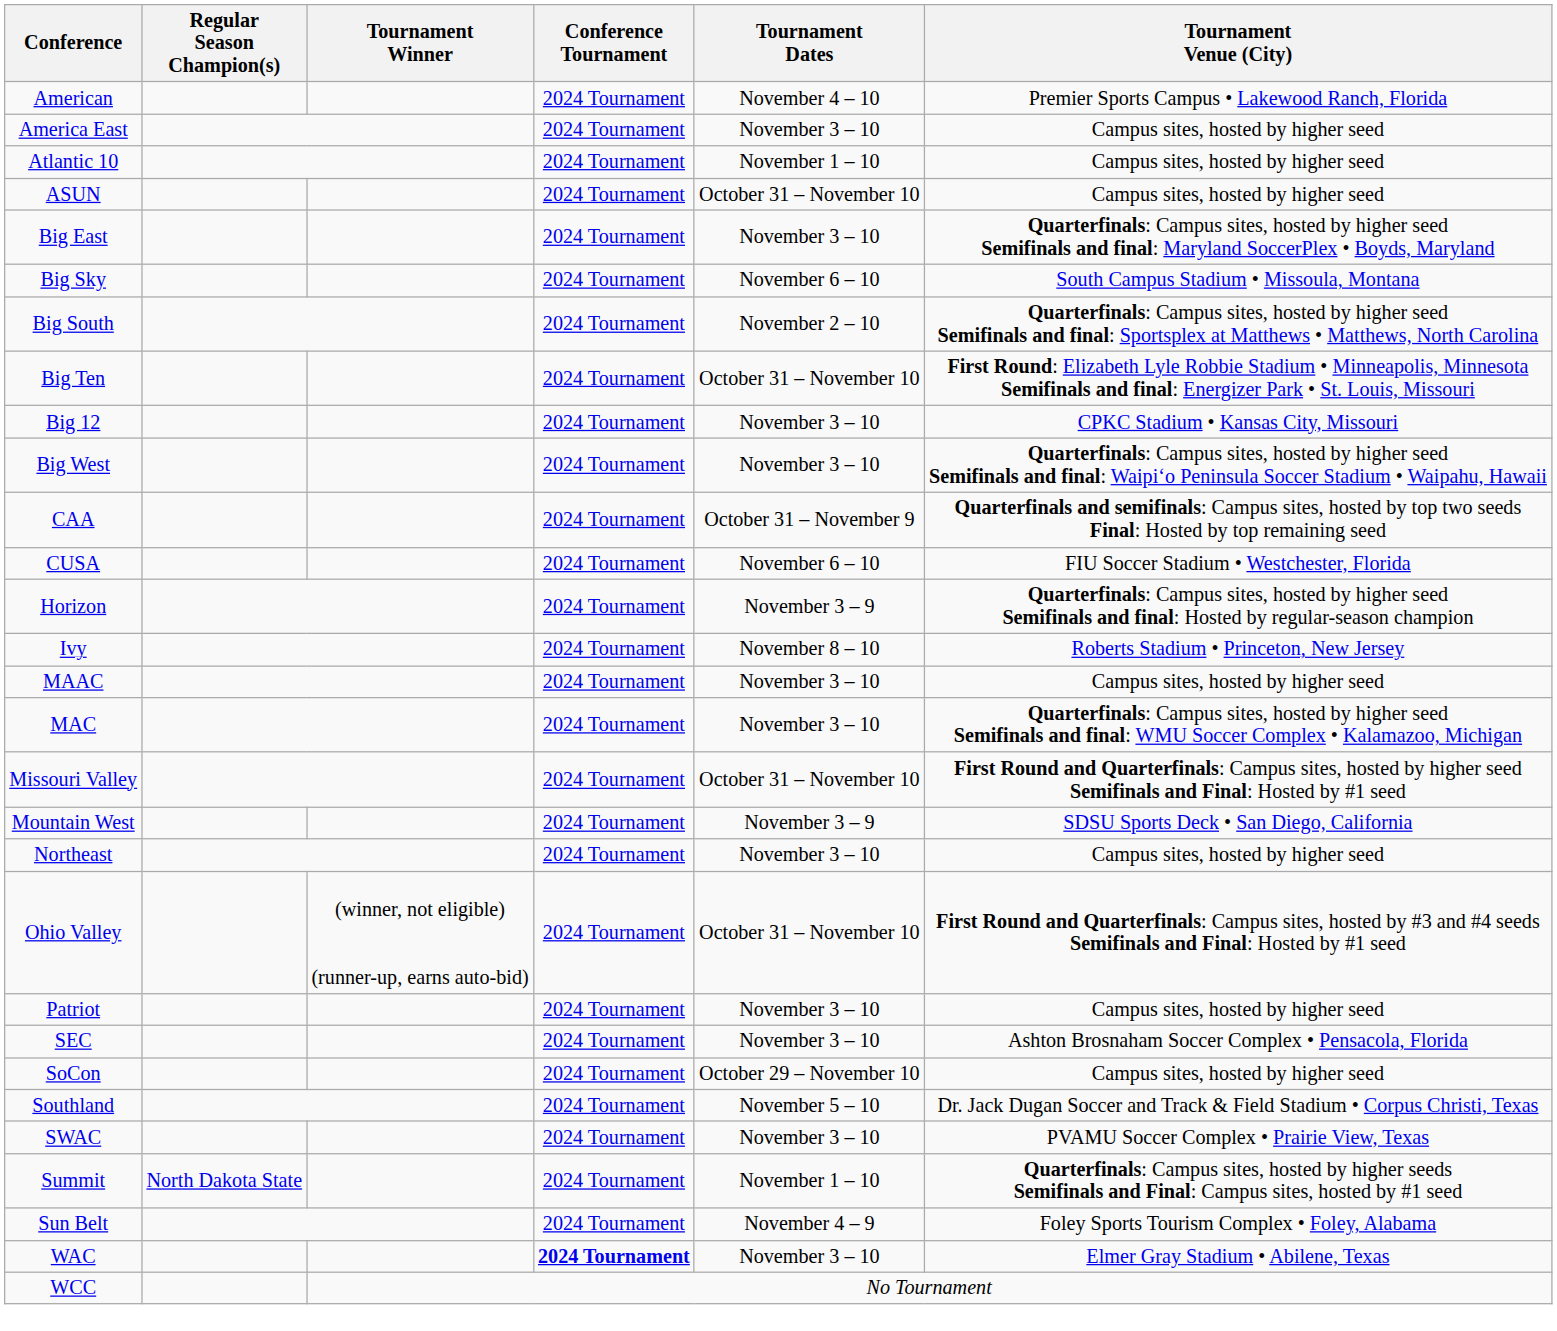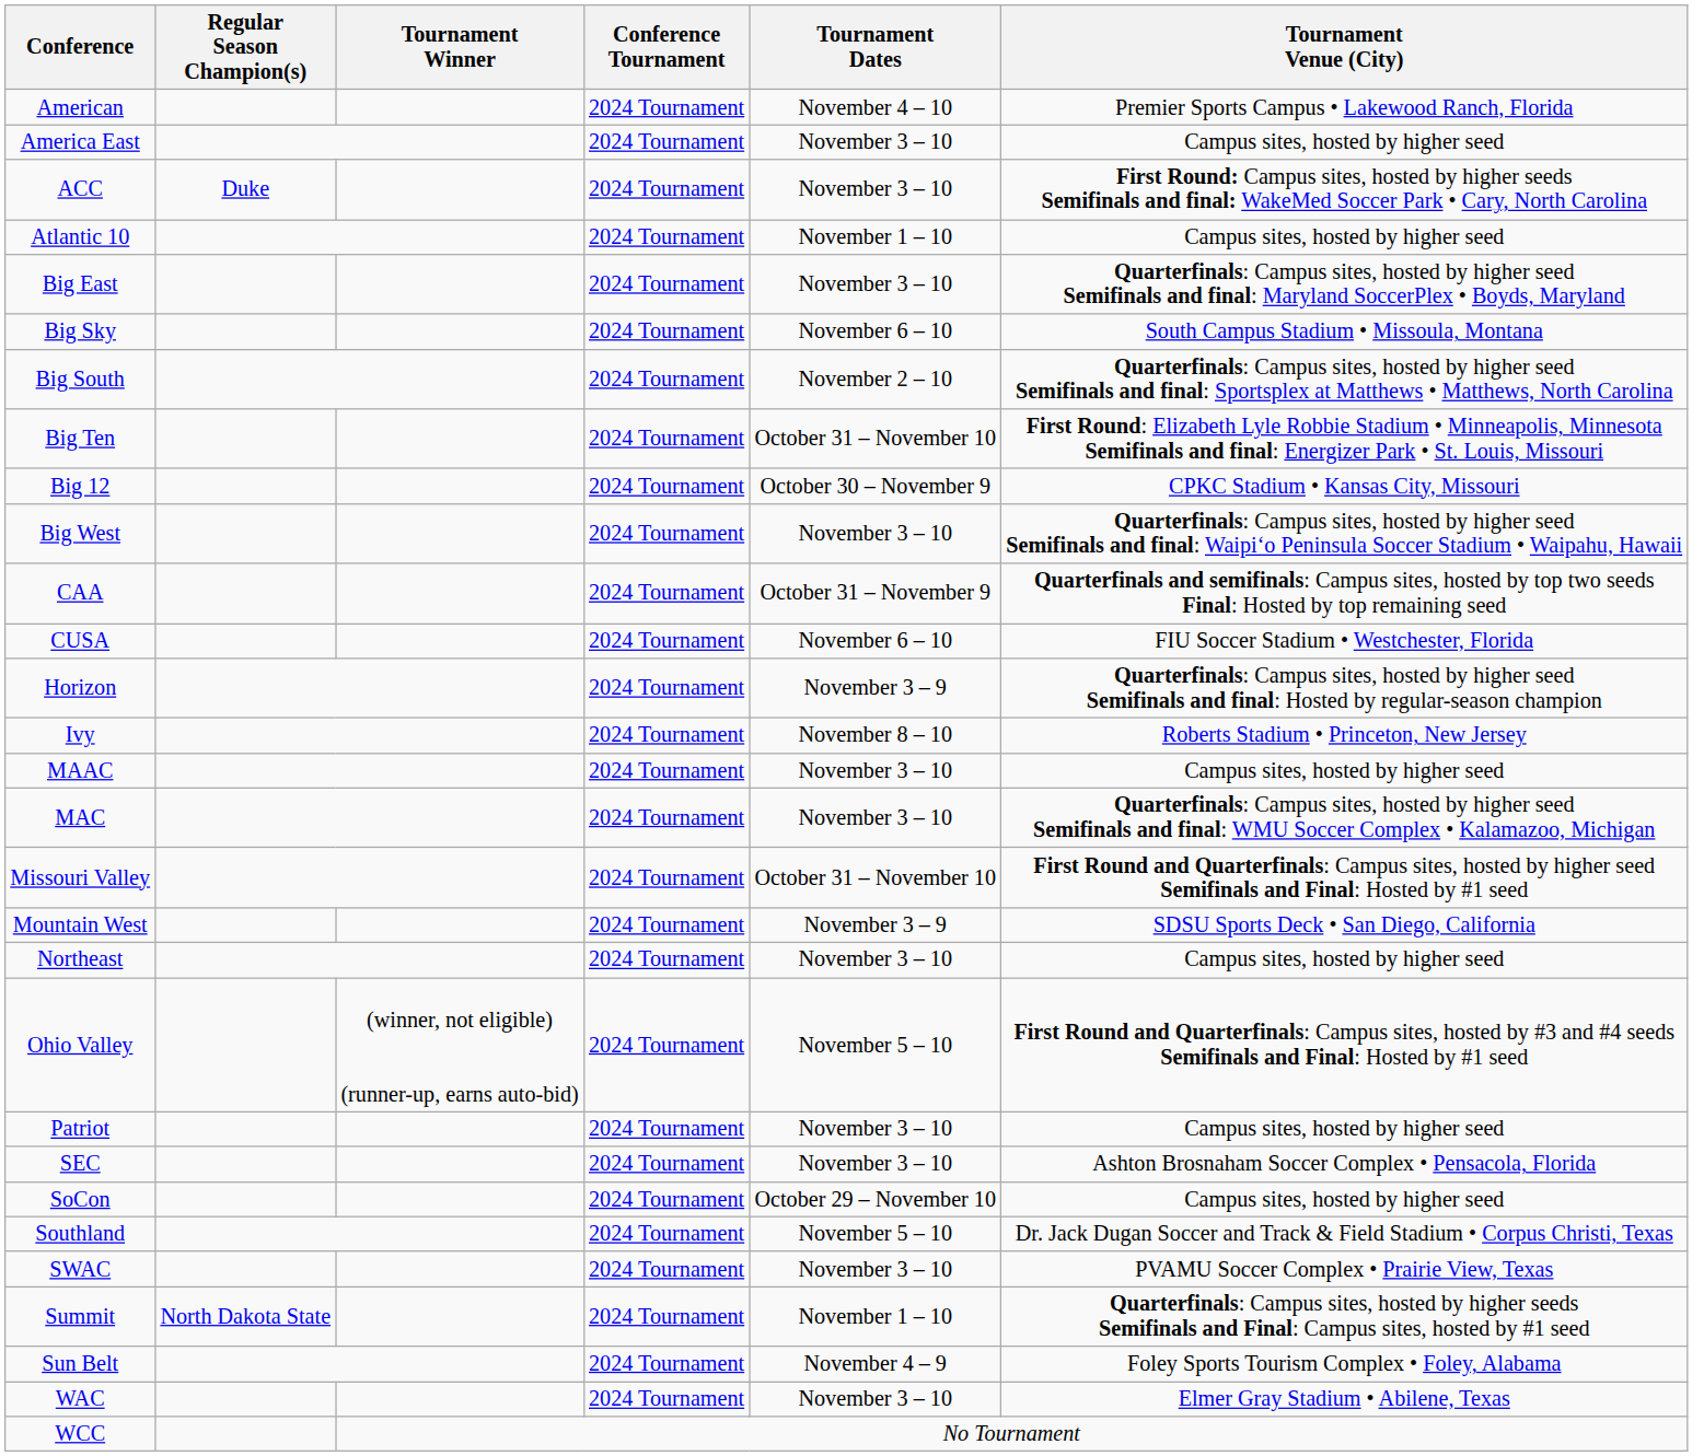+ row: ACC | Duke | 2024 Tournament | November 3 – 10 | First Round: Campus sites, hosted by higher seeds Semifinals and final: WakeMed Soccer Park • Cary, North Carolina
- row: ASUN | 2024 Tournament | October 31 – November 10 | Campus sites, hosted by higher seed
Big 12 | Tournament Dates: November 3 – 10 -> October 30 – November 9
Ohio Valley | Tournament Dates: October 31 – November 10 -> November 5 – 10
WAC | Conference Tournament: bold -> normal
